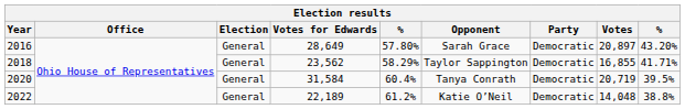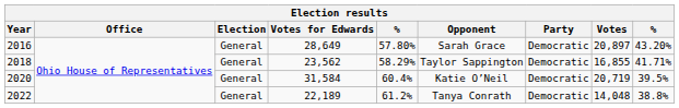2020 | Opponent: Tanya Conrath -> Katie O’Neil
2022 | Opponent: Katie O’Neil -> Tanya Conrath
